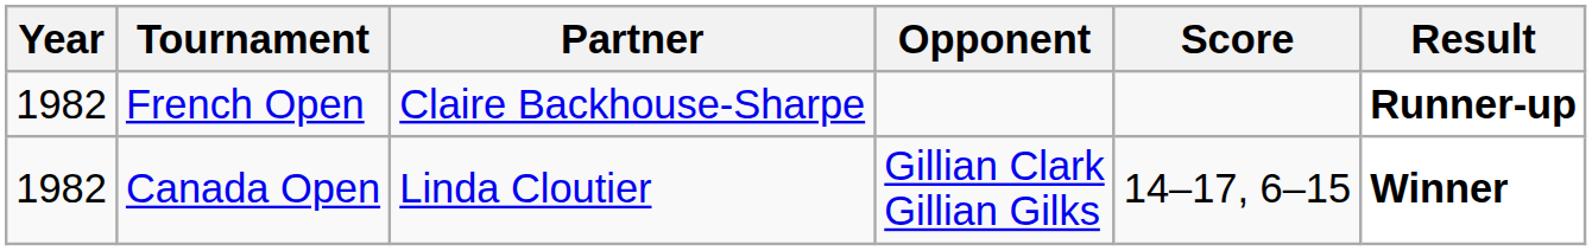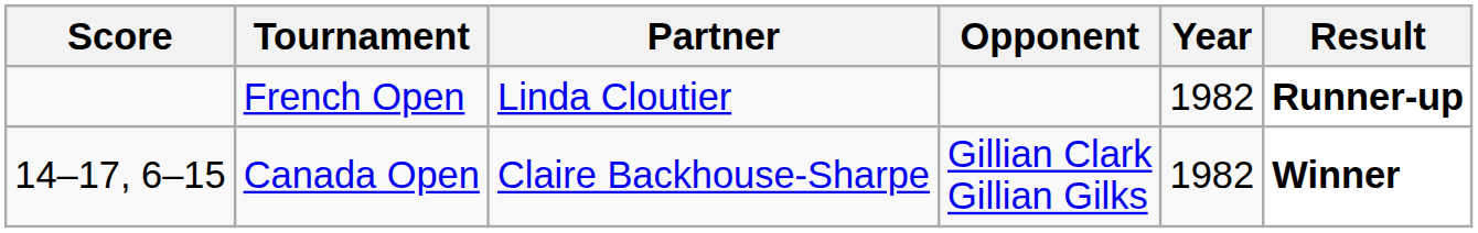columns swapped: Year <-> Score
French Open | Partner: Claire Backhouse-Sharpe -> Linda Cloutier
Canada Open | Partner: Linda Cloutier -> Claire Backhouse-Sharpe
